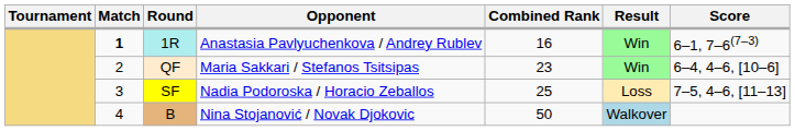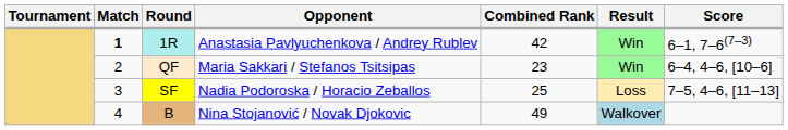1R | Combined Rank: 16 -> 42
B | Combined Rank: 50 -> 49
